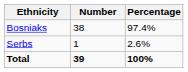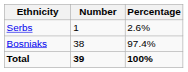rows swapped: Bosniaks <-> Serbs
